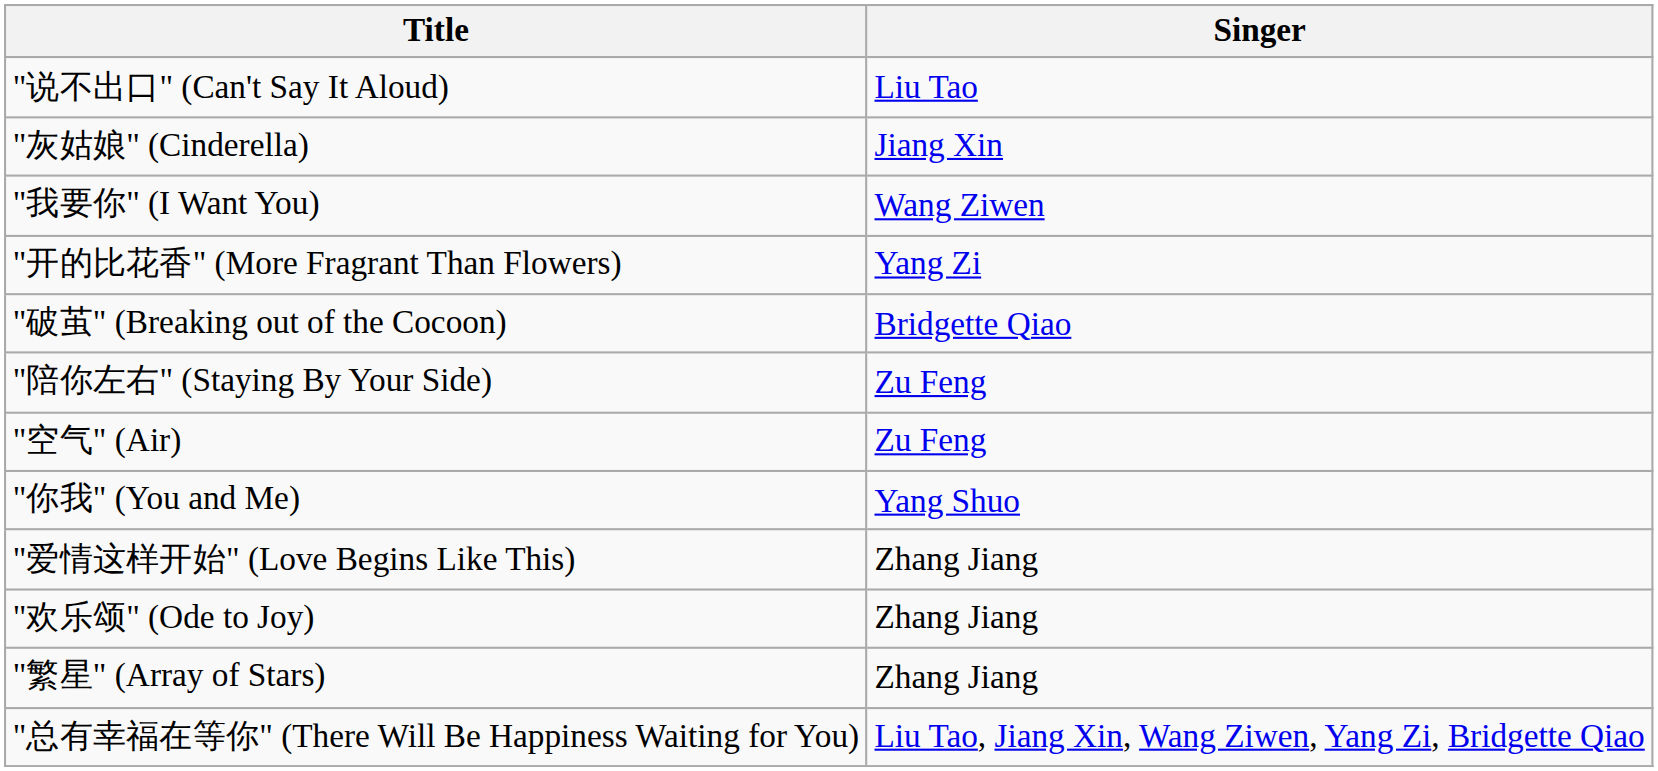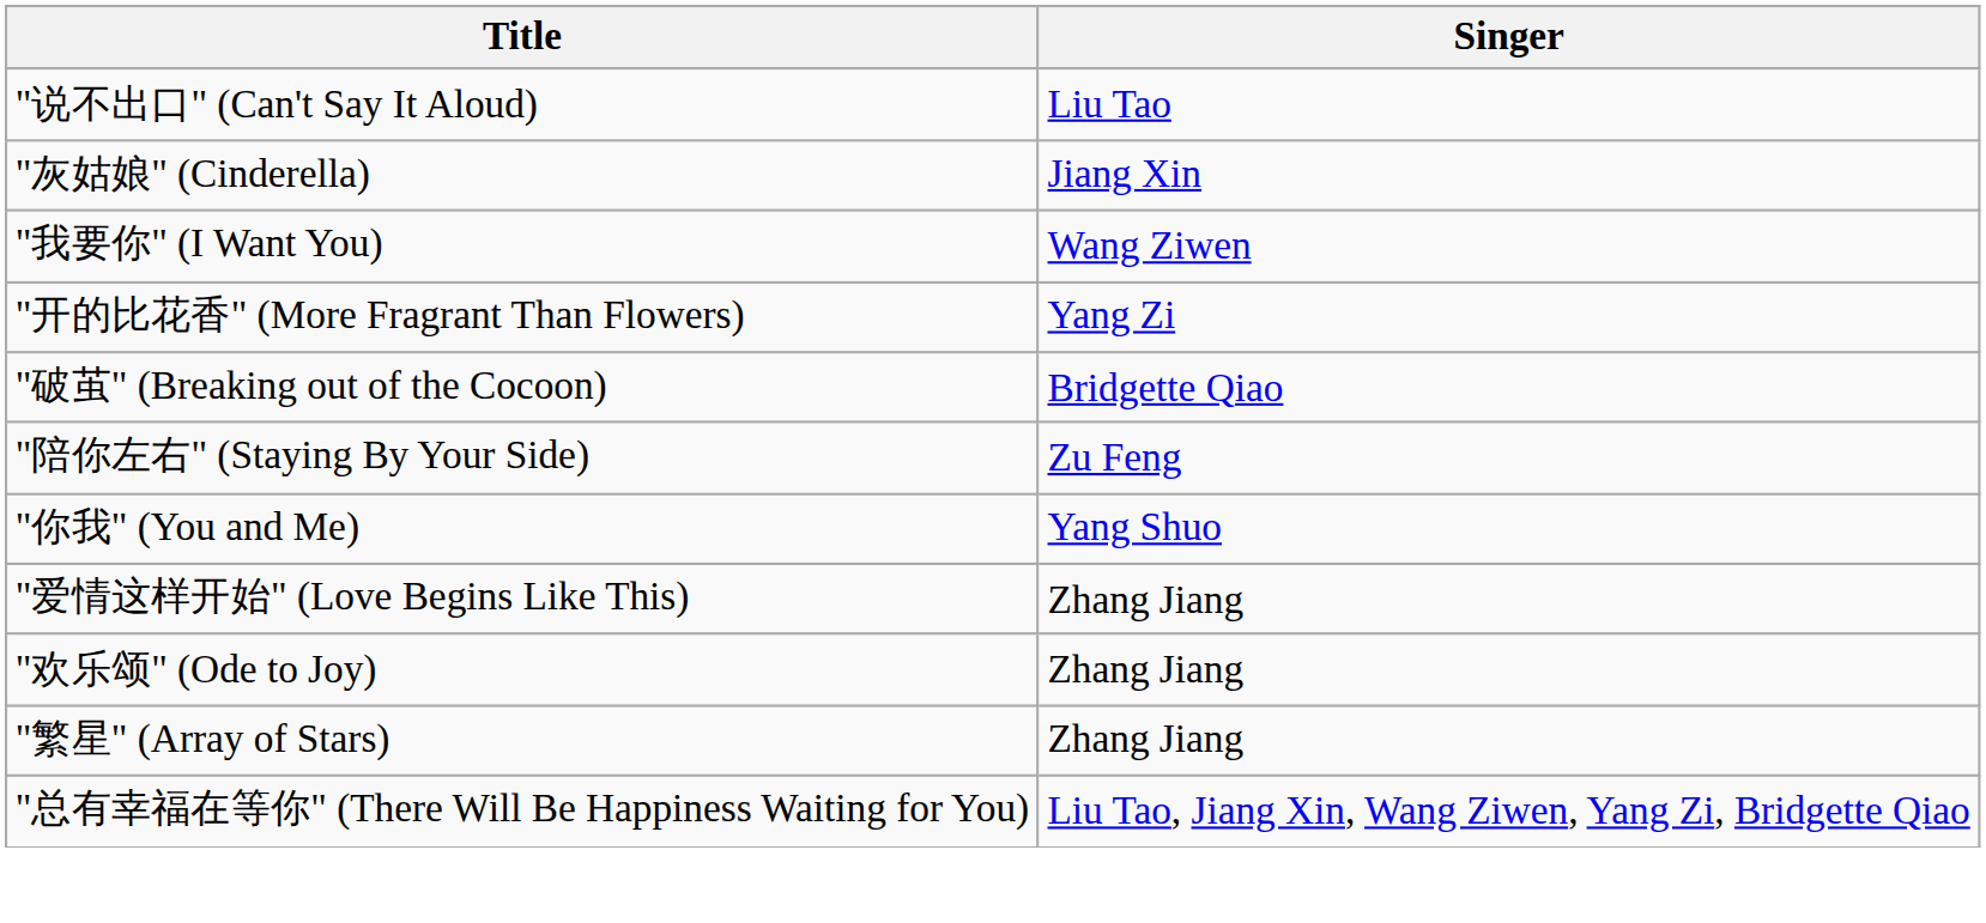- row: "空气" (Air) | Zu Feng
